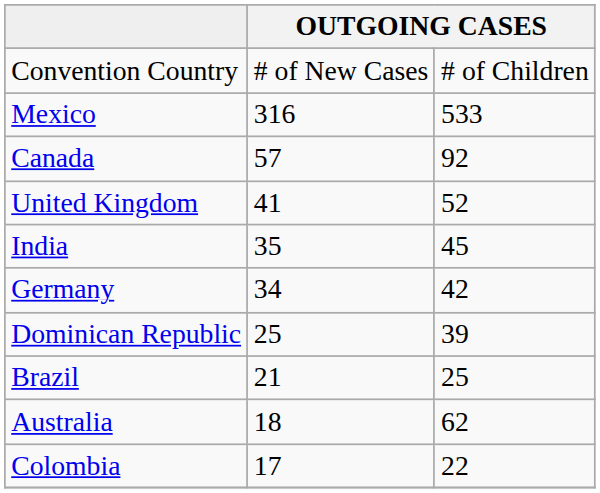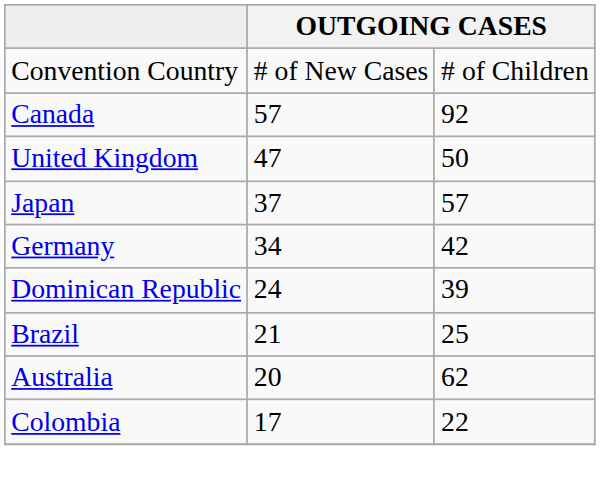- row: Mexico | 316 | 533
United Kingdom | column 2: 41 -> 47
United Kingdom | column 3: 52 -> 50
+ row: Japan | 37 | 57
- row: India | 35 | 45
Dominican Republic | column 2: 25 -> 24
Australia | column 2: 18 -> 20
